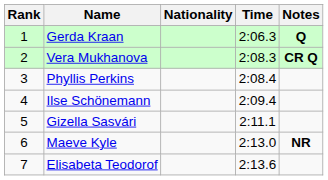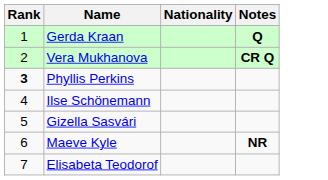- column: Time | 2:06.3 | 2:08.3 | 2:08.4 | 2:09.4 | 2:11.1 | 2:13.0 | 2:13.6
Phyllis Perkins | Rank: normal -> bold
